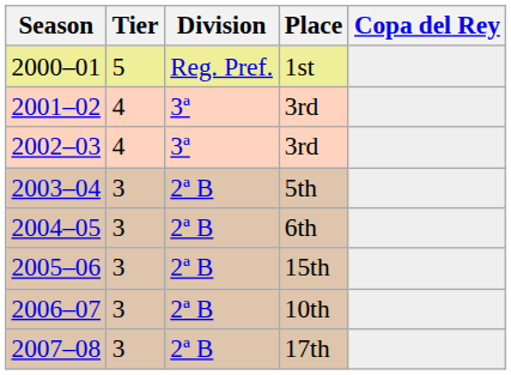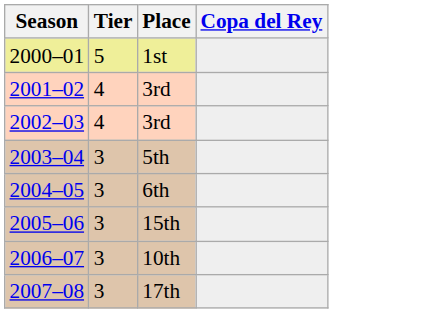- column: Division | Reg. Pref. | 3ª | 3ª | 2ª B | 2ª B | 2ª B | 2ª B | 2ª B
